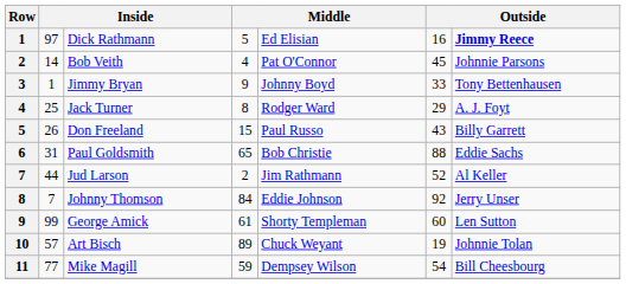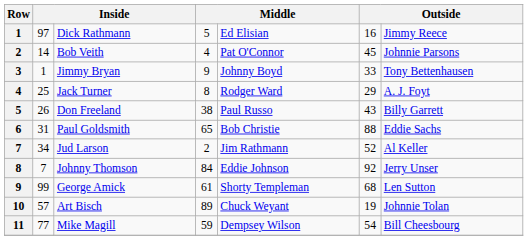Dick Rathmann | column 7: bold -> normal
Don Freeland | column 4: 15 -> 38
Jud Larson | column 2: 44 -> 34
George Amick | column 6: 60 -> 68
